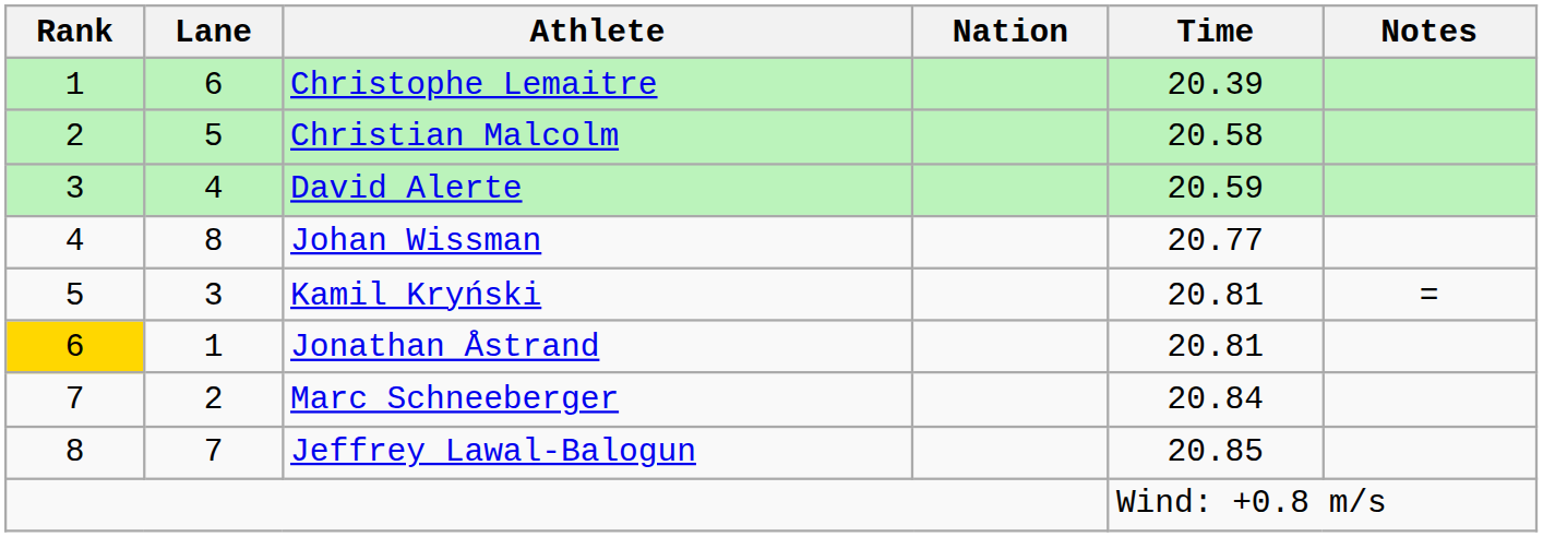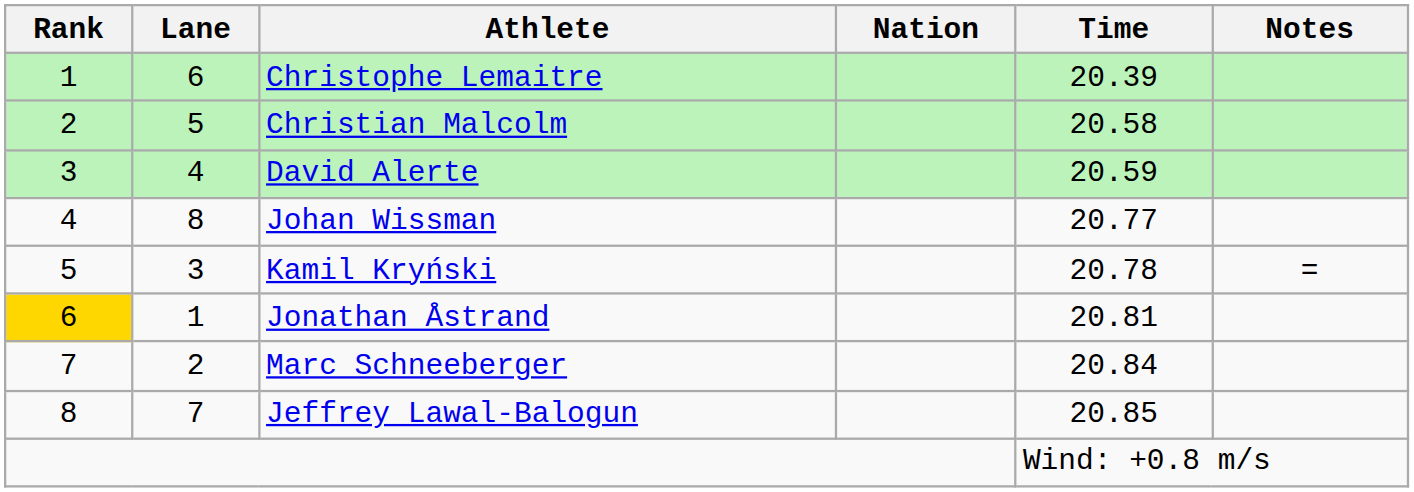Kamil Kryński | Time: 20.81 -> 20.78
